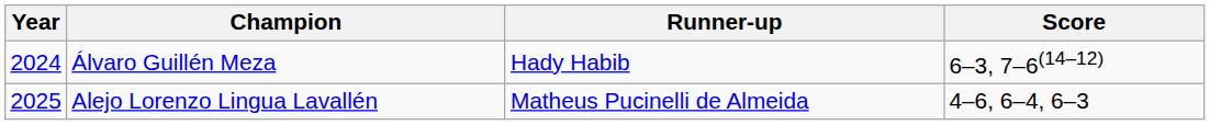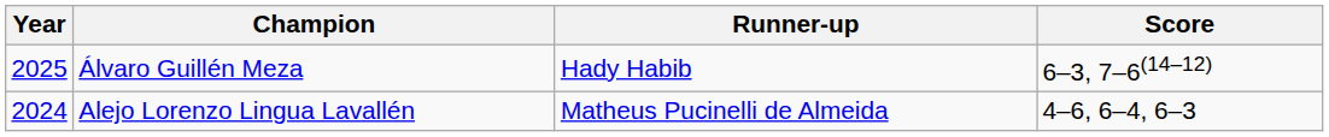Álvaro Guillén Meza | Year: 2024 -> 2025
Alejo Lorenzo Lingua Lavallén | Year: 2025 -> 2024
